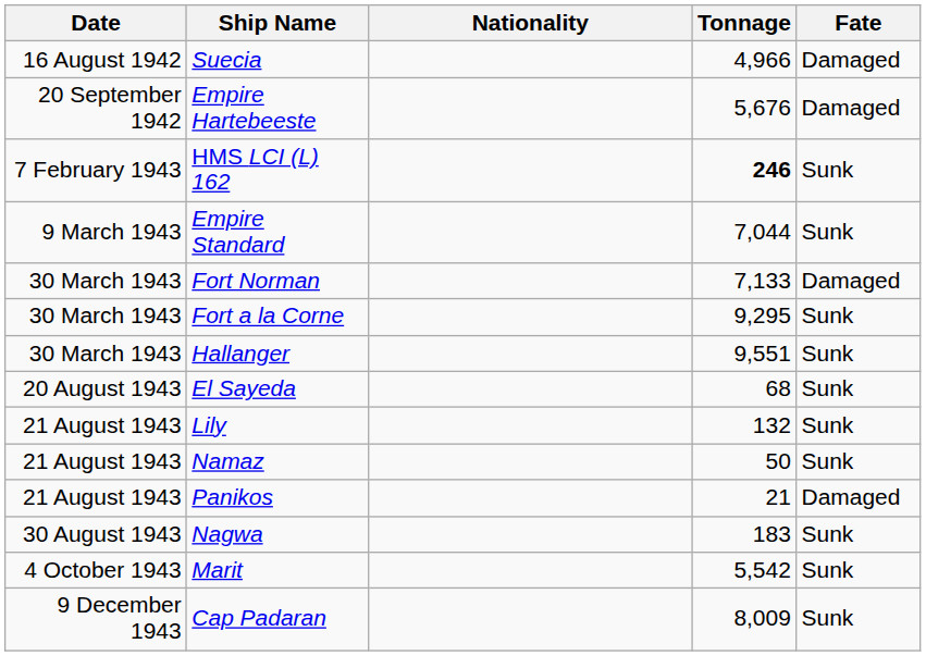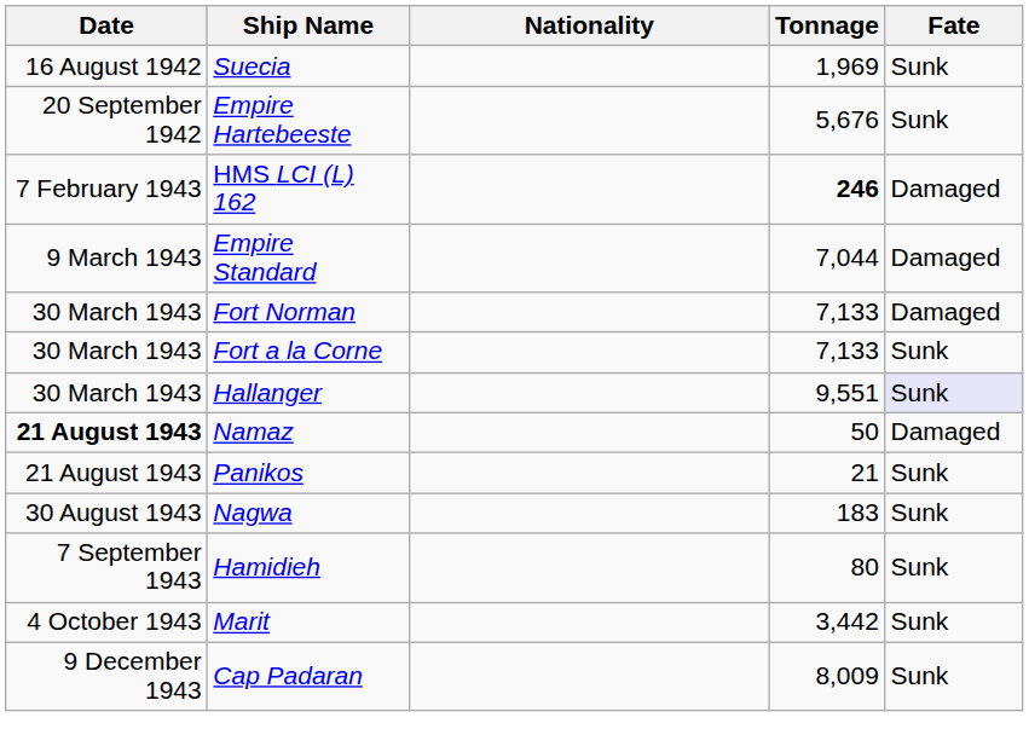Suecia | Tonnage: 4,966 -> 1,969
Suecia | Fate: Damaged -> Sunk
Empire Hartebeeste | Fate: Damaged -> Sunk
HMS LCI (L) 162 | Fate: Sunk -> Damaged
Empire Standard | Fate: Sunk -> Damaged
Fort a la Corne | Tonnage: 9,295 -> 7,133
Hallanger | Fate: no background -> lavender background
- row: 20 August 1943 | El Sayeda | 68 | Sunk
- row: 21 August 1943 | Lily | 132 | Sunk
Namaz | Date: normal -> bold
Namaz | Fate: Sunk -> Damaged
Panikos | Fate: Damaged -> Sunk
+ row: 7 September 1943 | Hamidieh | 80 | Sunk
Marit | Tonnage: 5,542 -> 3,442
